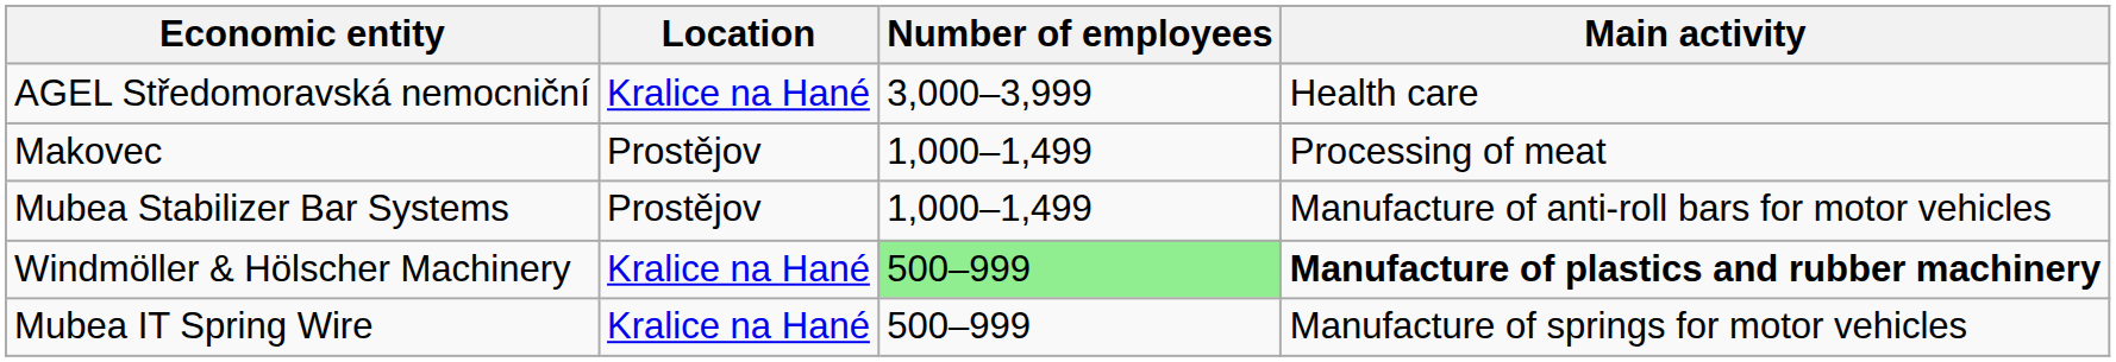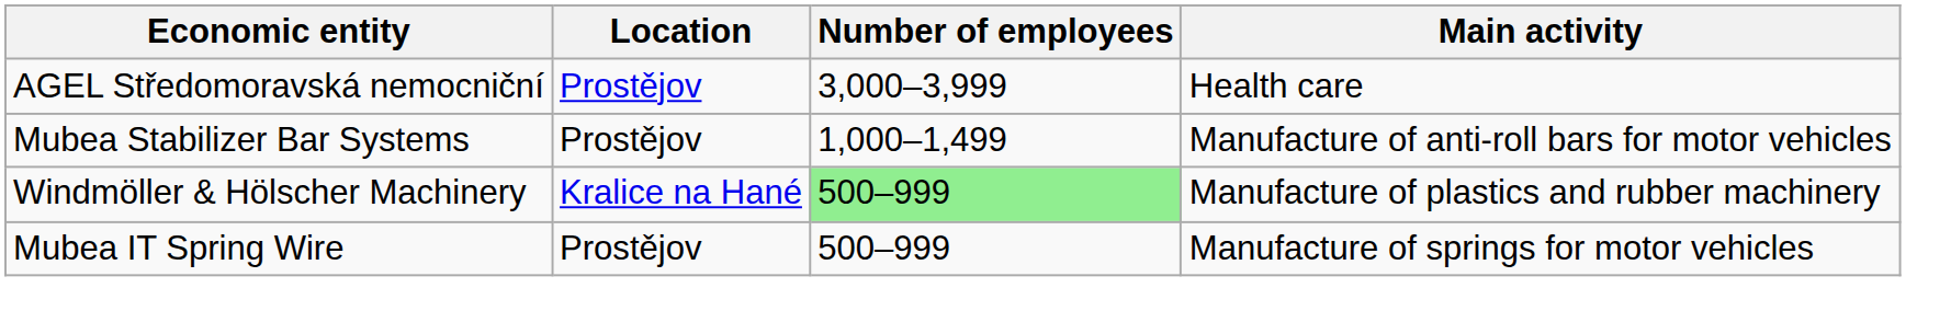AGEL Středomoravská nemocniční | Location: Kralice na Hané -> Prostějov
- row: Makovec | Prostějov | 1,000–1,499 | Processing of meat
Windmöller & Hölscher Machinery | Main activity: bold -> normal
Mubea IT Spring Wire | Location: Kralice na Hané -> Prostějov
